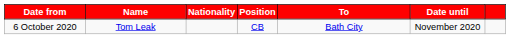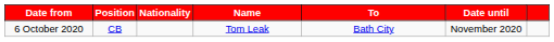columns swapped: Position <-> Name
